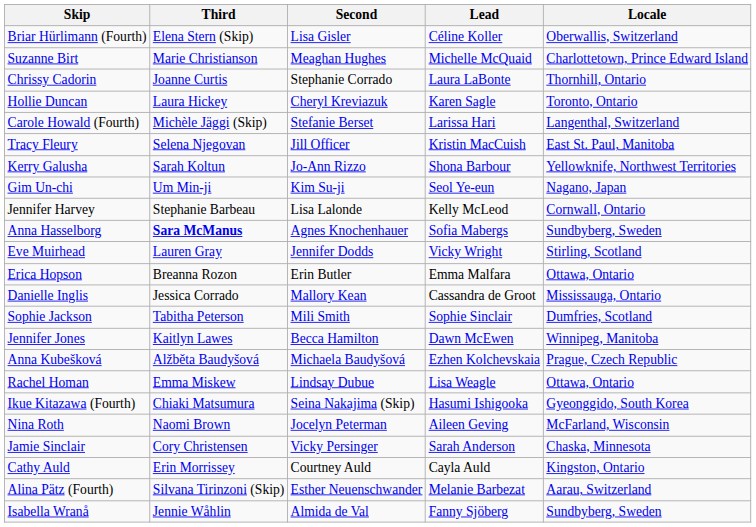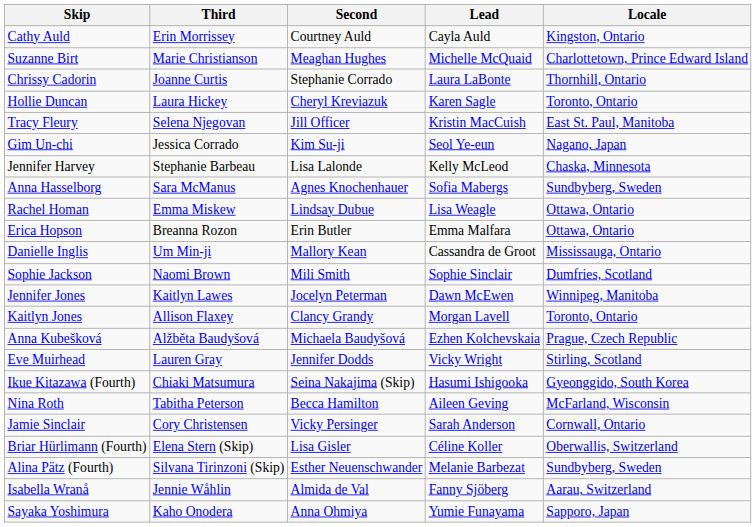rows swapped: Cathy Auld <-> Briar Hürlimann (Fourth)
- row: Carole Howald (Fourth) | Michèle Jäggi (Skip) | Stefanie Berset | Larissa Hari | Langenthal, Switzerland
- row: Kerry Galusha | Sarah Koltun | Jo-Ann Rizzo | Shona Barbour | Yellowknife, Northwest Territories
Gim Un-chi | Third: Um Min-ji -> Jessica Corrado
Jennifer Harvey | Locale: Cornwall, Ontario -> Chaska, Minnesota
Anna Hasselborg | Third: bold -> normal
rows swapped: Rachel Homan <-> Eve Muirhead
Danielle Inglis | Third: Jessica Corrado -> Um Min-ji
Sophie Jackson | Third: Tabitha Peterson -> Naomi Brown
Jennifer Jones | Second: Becca Hamilton -> Jocelyn Peterman
+ row: Kaitlyn Jones | Allison Flaxey | Clancy Grandy | Morgan Lavell | Toronto, Ontario
Nina Roth | Third: Naomi Brown -> Tabitha Peterson
Nina Roth | Second: Jocelyn Peterman -> Becca Hamilton
Jamie Sinclair | Locale: Chaska, Minnesota -> Cornwall, Ontario
Alina Pätz (Fourth) | Locale: Aarau, Switzerland -> Sundbyberg, Sweden
Isabella Wranå | Locale: Sundbyberg, Sweden -> Aarau, Switzerland
+ row: Sayaka Yoshimura | Kaho Onodera | Anna Ohmiya | Yumie Funayama | Sapporo, Japan
